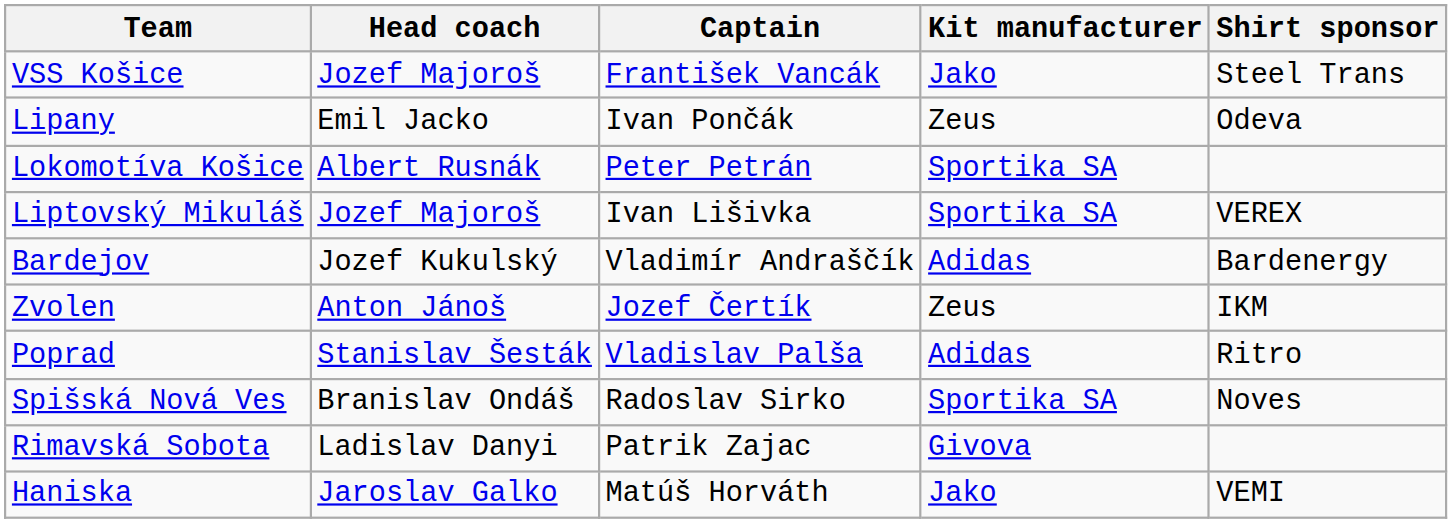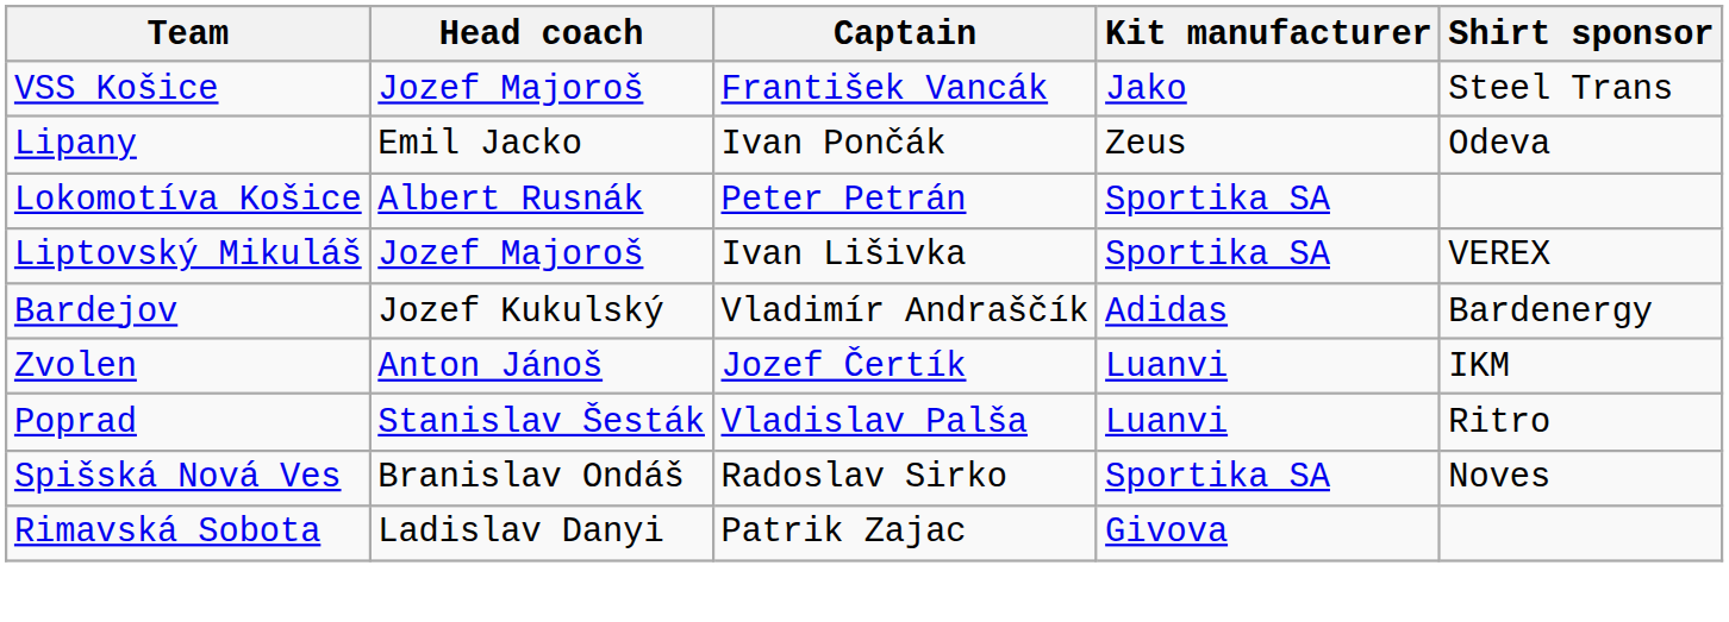Zvolen | Kit manufacturer: Zeus -> Luanvi
Poprad | Kit manufacturer: Adidas -> Luanvi
- row: Haniska | Jaroslav Galko | Matúš Horváth | Jako | VEMI
